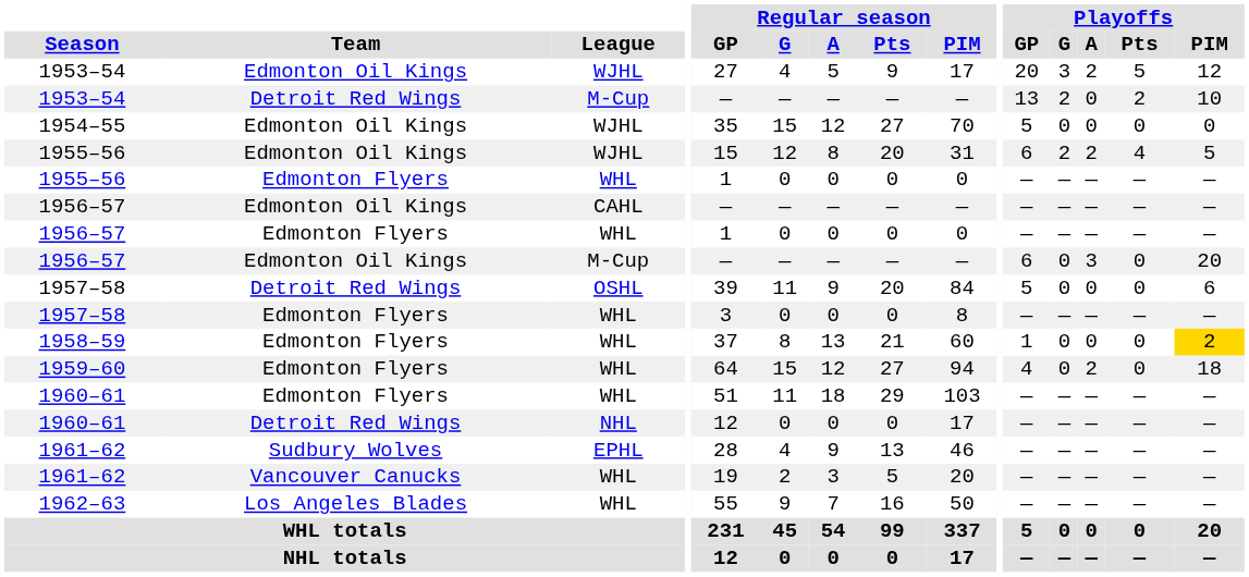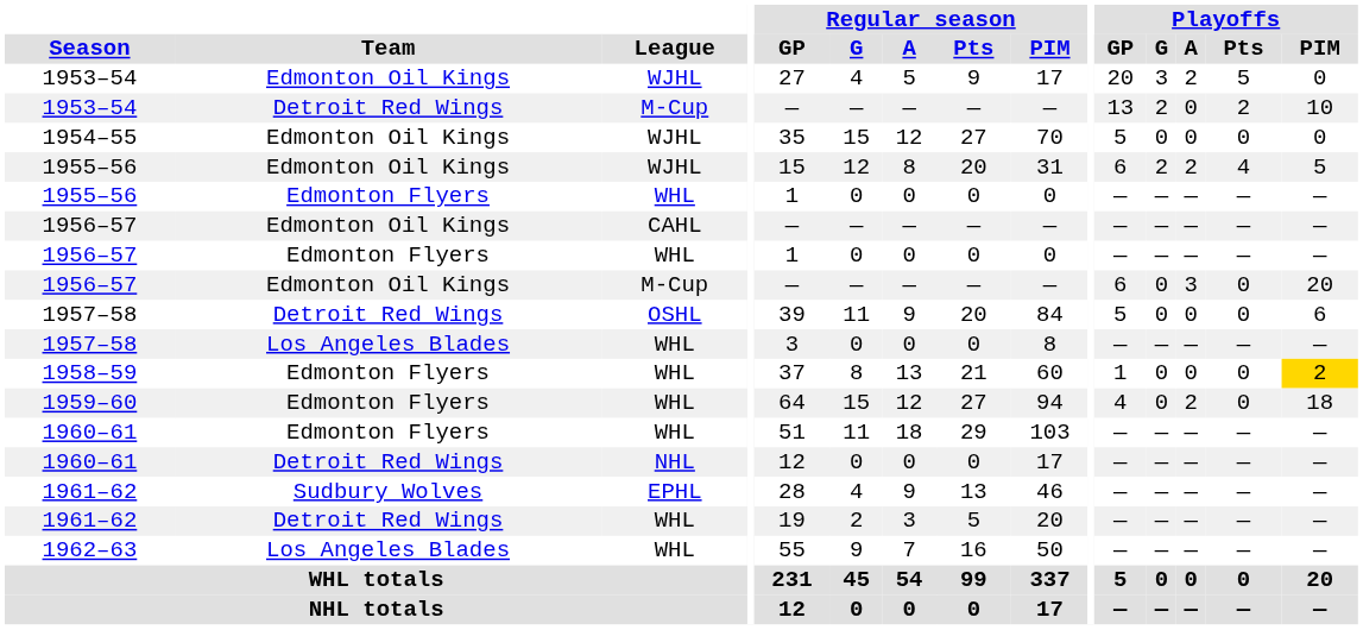1953–54 / WJHL | Playoffs / PIM: 12 -> 0
1957–58 / WHL | Team: Edmonton Flyers -> Los Angeles Blades
1961–62 / WHL | Team: Vancouver Canucks -> Detroit Red Wings
